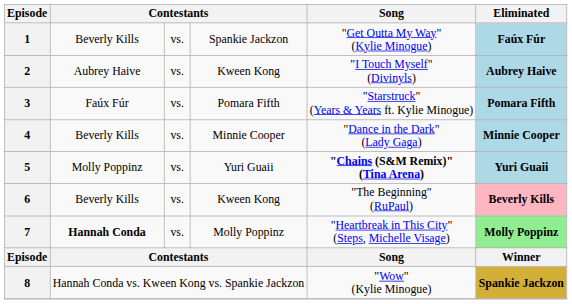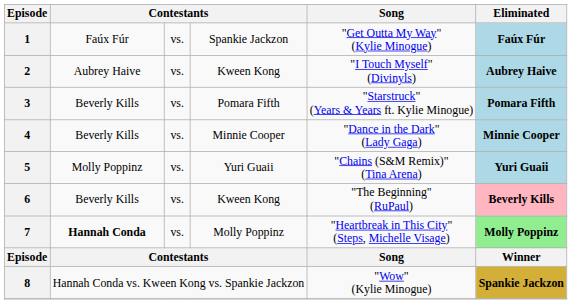1 | column 2: Beverly Kills -> Faúx Fúr
3 | column 2: Faúx Fúr -> Beverly Kills
5 | Song: bold -> normal
